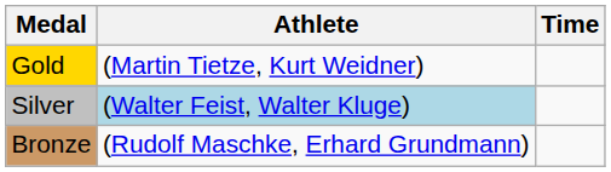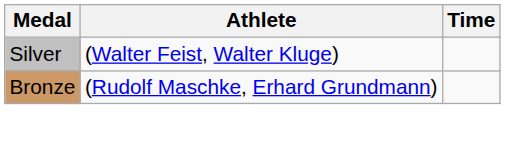- row: Gold | (Martin Tietze, Kurt Weidner)
Silver | Athlete: lightblue background -> no background
